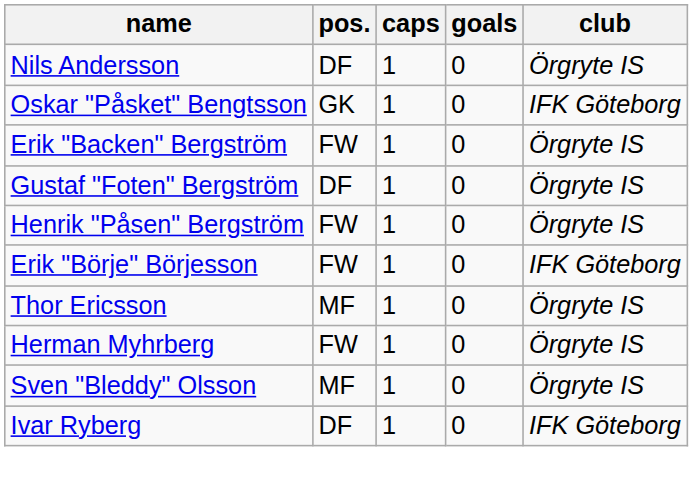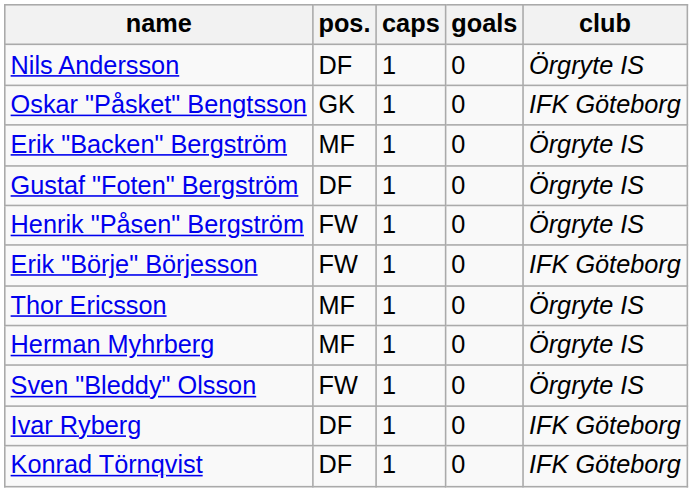Erik "Backen" Bergström | pos.: FW -> MF
Herman Myhrberg | pos.: FW -> MF
Sven "Bleddy" Olsson | pos.: MF -> FW
+ row: Konrad Törnqvist | DF | 1 | 0 | IFK Göteborg
